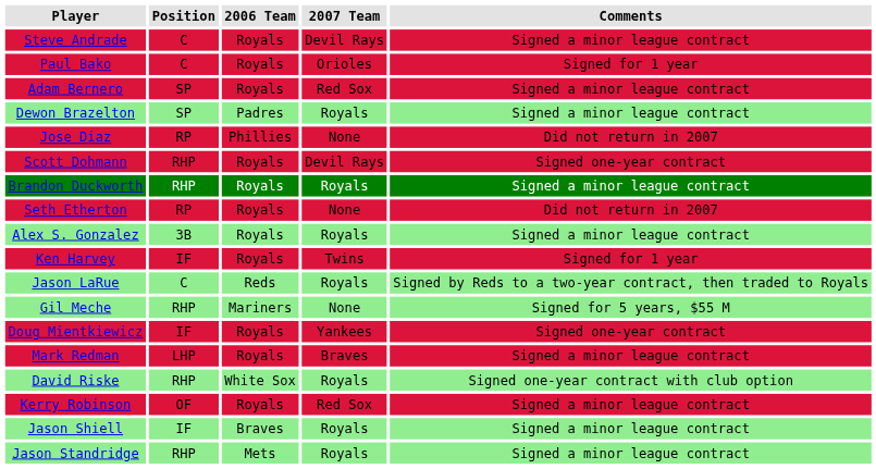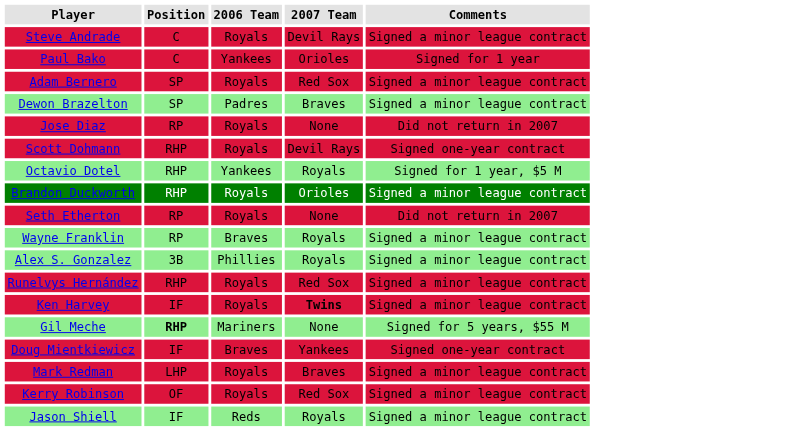Paul Bako | 2006 Team: Royals -> Yankees
Dewon Brazelton | 2007 Team: Royals -> Braves
Jose Diaz | 2006 Team: Phillies -> Royals
+ row: Octavio Dotel | RHP | Yankees | Royals | Signed for 1 year, $5 M
Brandon Duckworth | 2007 Team: Royals -> Orioles
+ row: Wayne Franklin | RP | Braves | Royals | Signed a minor league contract
Alex S. Gonzalez | 2006 Team: Royals -> Phillies
+ row: Runelvys Hernández | RHP | Royals | Red Sox | Signed a minor league contract
Ken Harvey | 2007 Team: normal -> bold
Ken Harvey | Comments: Signed for 1 year -> Signed a minor league contract
- row: Jason LaRue | C | Reds | Royals | Signed by Reds to a two-year contract, then traded to Royals
Gil Meche | Position: normal -> bold
Doug Mientkiewicz | 2006 Team: Royals -> Braves
- row: David Riske | RHP | White Sox | Royals | Signed one-year contract with club option
Jason Shiell | 2006 Team: Braves -> Reds
- row: Jason Standridge | RHP | Mets | Royals | Signed a minor league contract
